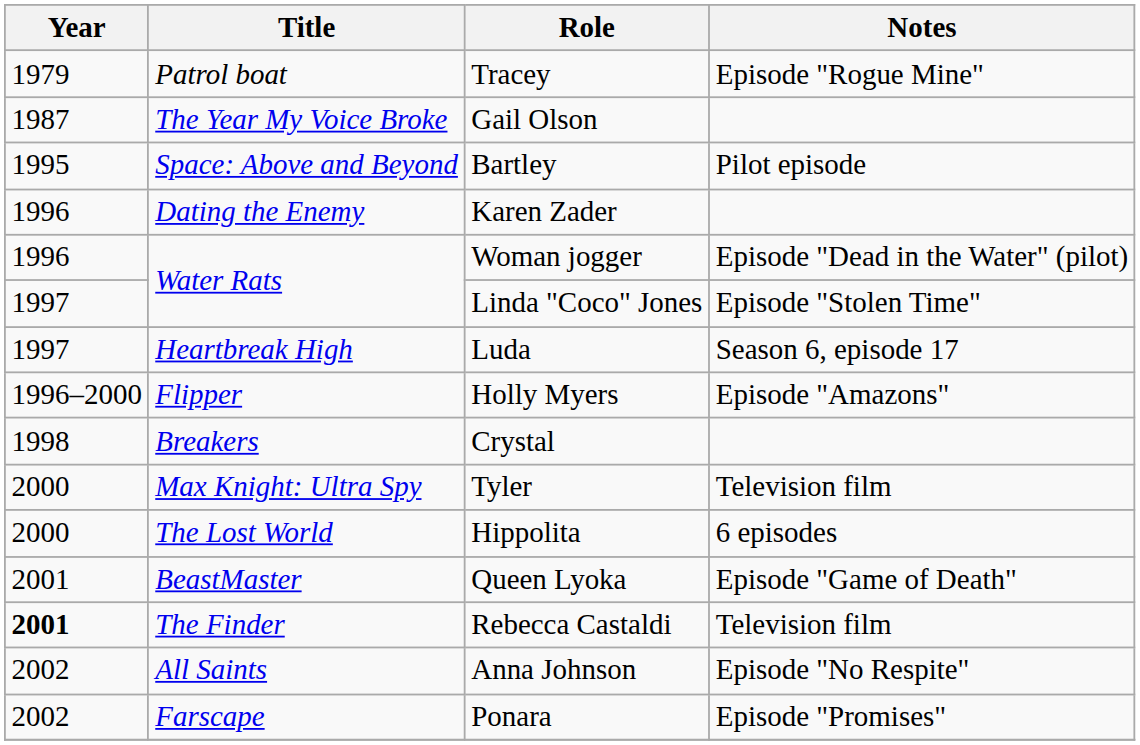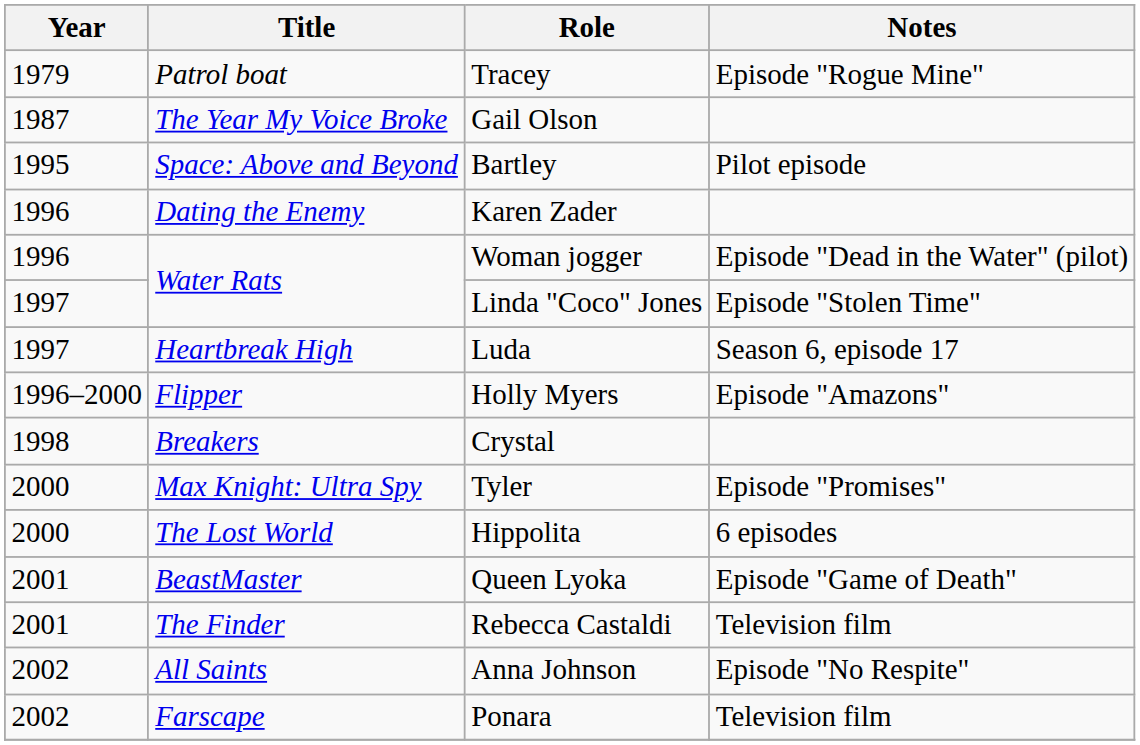Tyler | Notes: Television film -> Episode "Promises"
Rebecca Castaldi | Year: bold -> normal
Ponara | Notes: Episode "Promises" -> Television film
